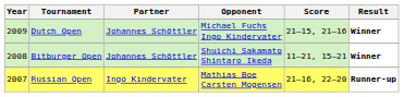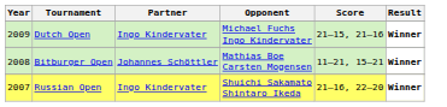Dutch Open | Partner: Johannes Schöttler -> Ingo Kindervater
Bitburger Open | Opponent: Shuichi Sakamato Shintaro Ikeda -> Mathias Boe Carsten Mogensen
Russian Open | Opponent: Mathias Boe Carsten Mogensen -> Shuichi Sakamato Shintaro Ikeda
Russian Open | Result: Runner-up -> Winner
